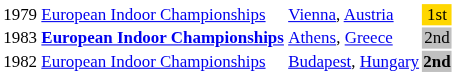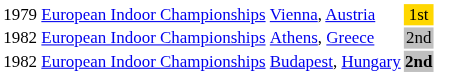Athens, Greece | column 1: 1983 -> 1982
Athens, Greece | column 2: bold -> normal
